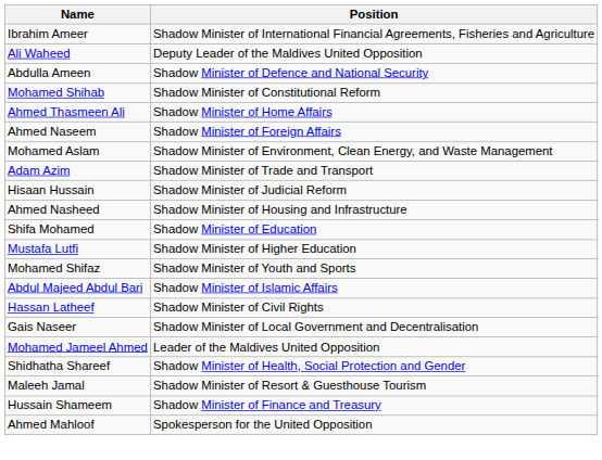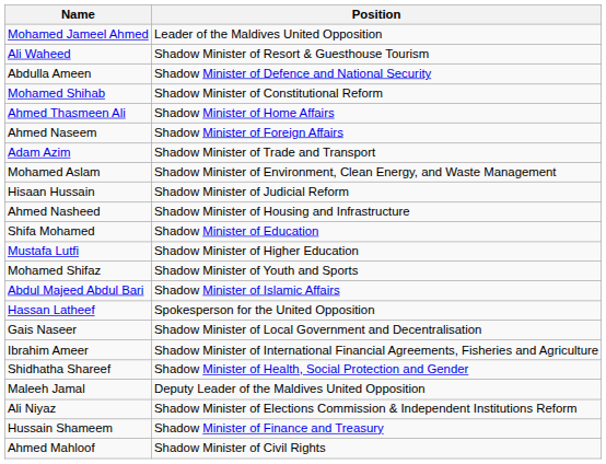rows swapped: Mohamed Jameel Ahmed <-> Ibrahim Ameer
Ali Waheed | Position: Deputy Leader of the Maldives United Opposition -> Shadow Minister of Resort & Guesthouse Tourism
rows swapped: Adam Azim <-> Mohamed Aslam
Hassan Latheef | Position: Shadow Minister of Civil Rights -> Spokesperson for the United Opposition
Maleeh Jamal | Position: Shadow Minister of Resort & Guesthouse Tourism -> Deputy Leader of the Maldives United Opposition
+ row: Ali Niyaz | Shadow Minister of Elections Commission & Independent Institutions Reform
Ahmed Mahloof | Position: Spokesperson for the United Opposition -> Shadow Minister of Civil Rights
